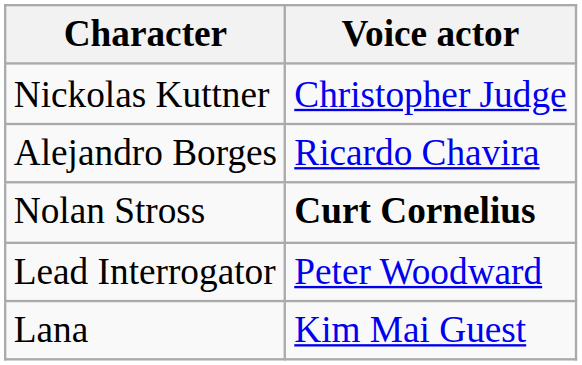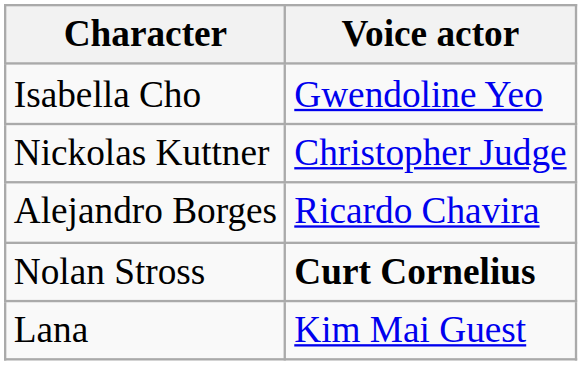+ row: Isabella Cho | Gwendoline Yeo
- row: Lead Interrogator | Peter Woodward
